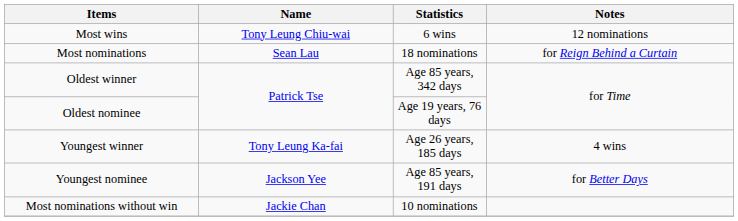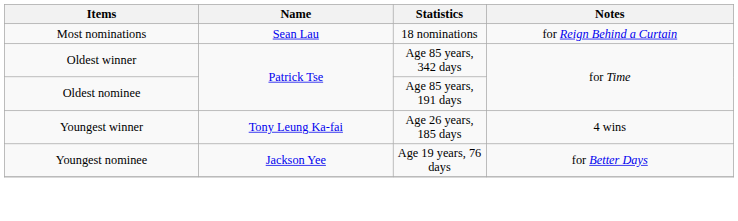- row: Most wins | Tony Leung Chiu-wai | 6 wins | 12 nominations
Oldest nominee | Statistics: Age 19 years, 76 days -> Age 85 years, 191 days
Youngest nominee | Statistics: Age 85 years, 191 days -> Age 19 years, 76 days
- row: Most nominations without win | Jackie Chan | 10 nominations
